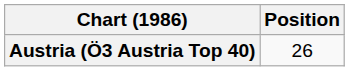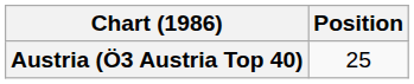Austria (Ö3 Austria Top 40) | Position: 26 -> 25
